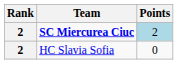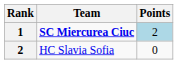SC Miercurea Ciuc | Rank: 2 -> 1
